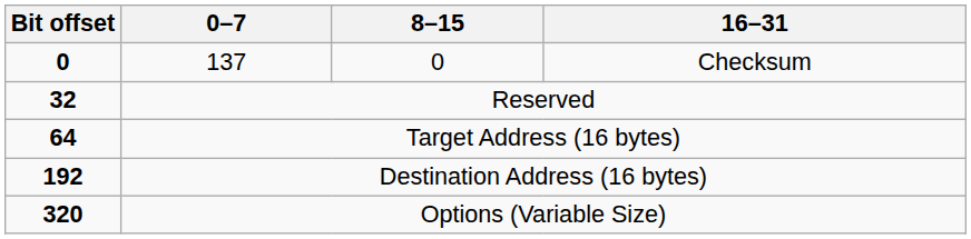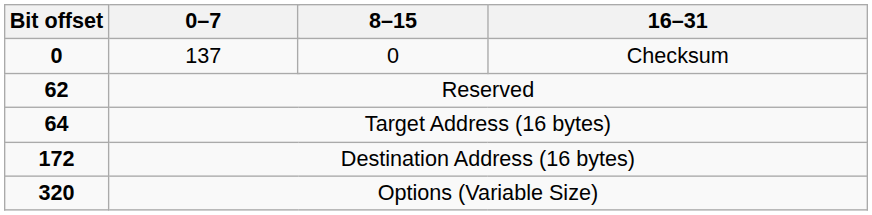Reserved | Bit offset: 32 -> 62
Destination Address (16 bytes) | Bit offset: 192 -> 172
